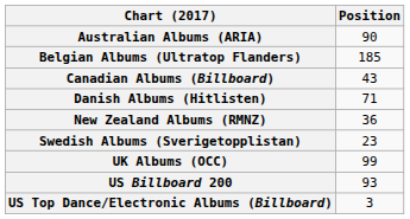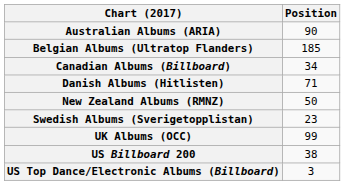Canadian Albums (Billboard) | Position: 43 -> 34
New Zealand Albums (RMNZ) | Position: 36 -> 50
US Billboard 200 | Position: 93 -> 38
